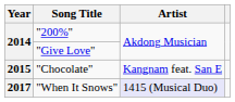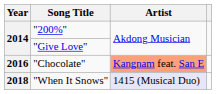"Chocolate" | Year: 2015 -> 2016
"Chocolate" | Artist: no background -> lightsalmon background
"When It Snows" | Year: 2017 -> 2018
